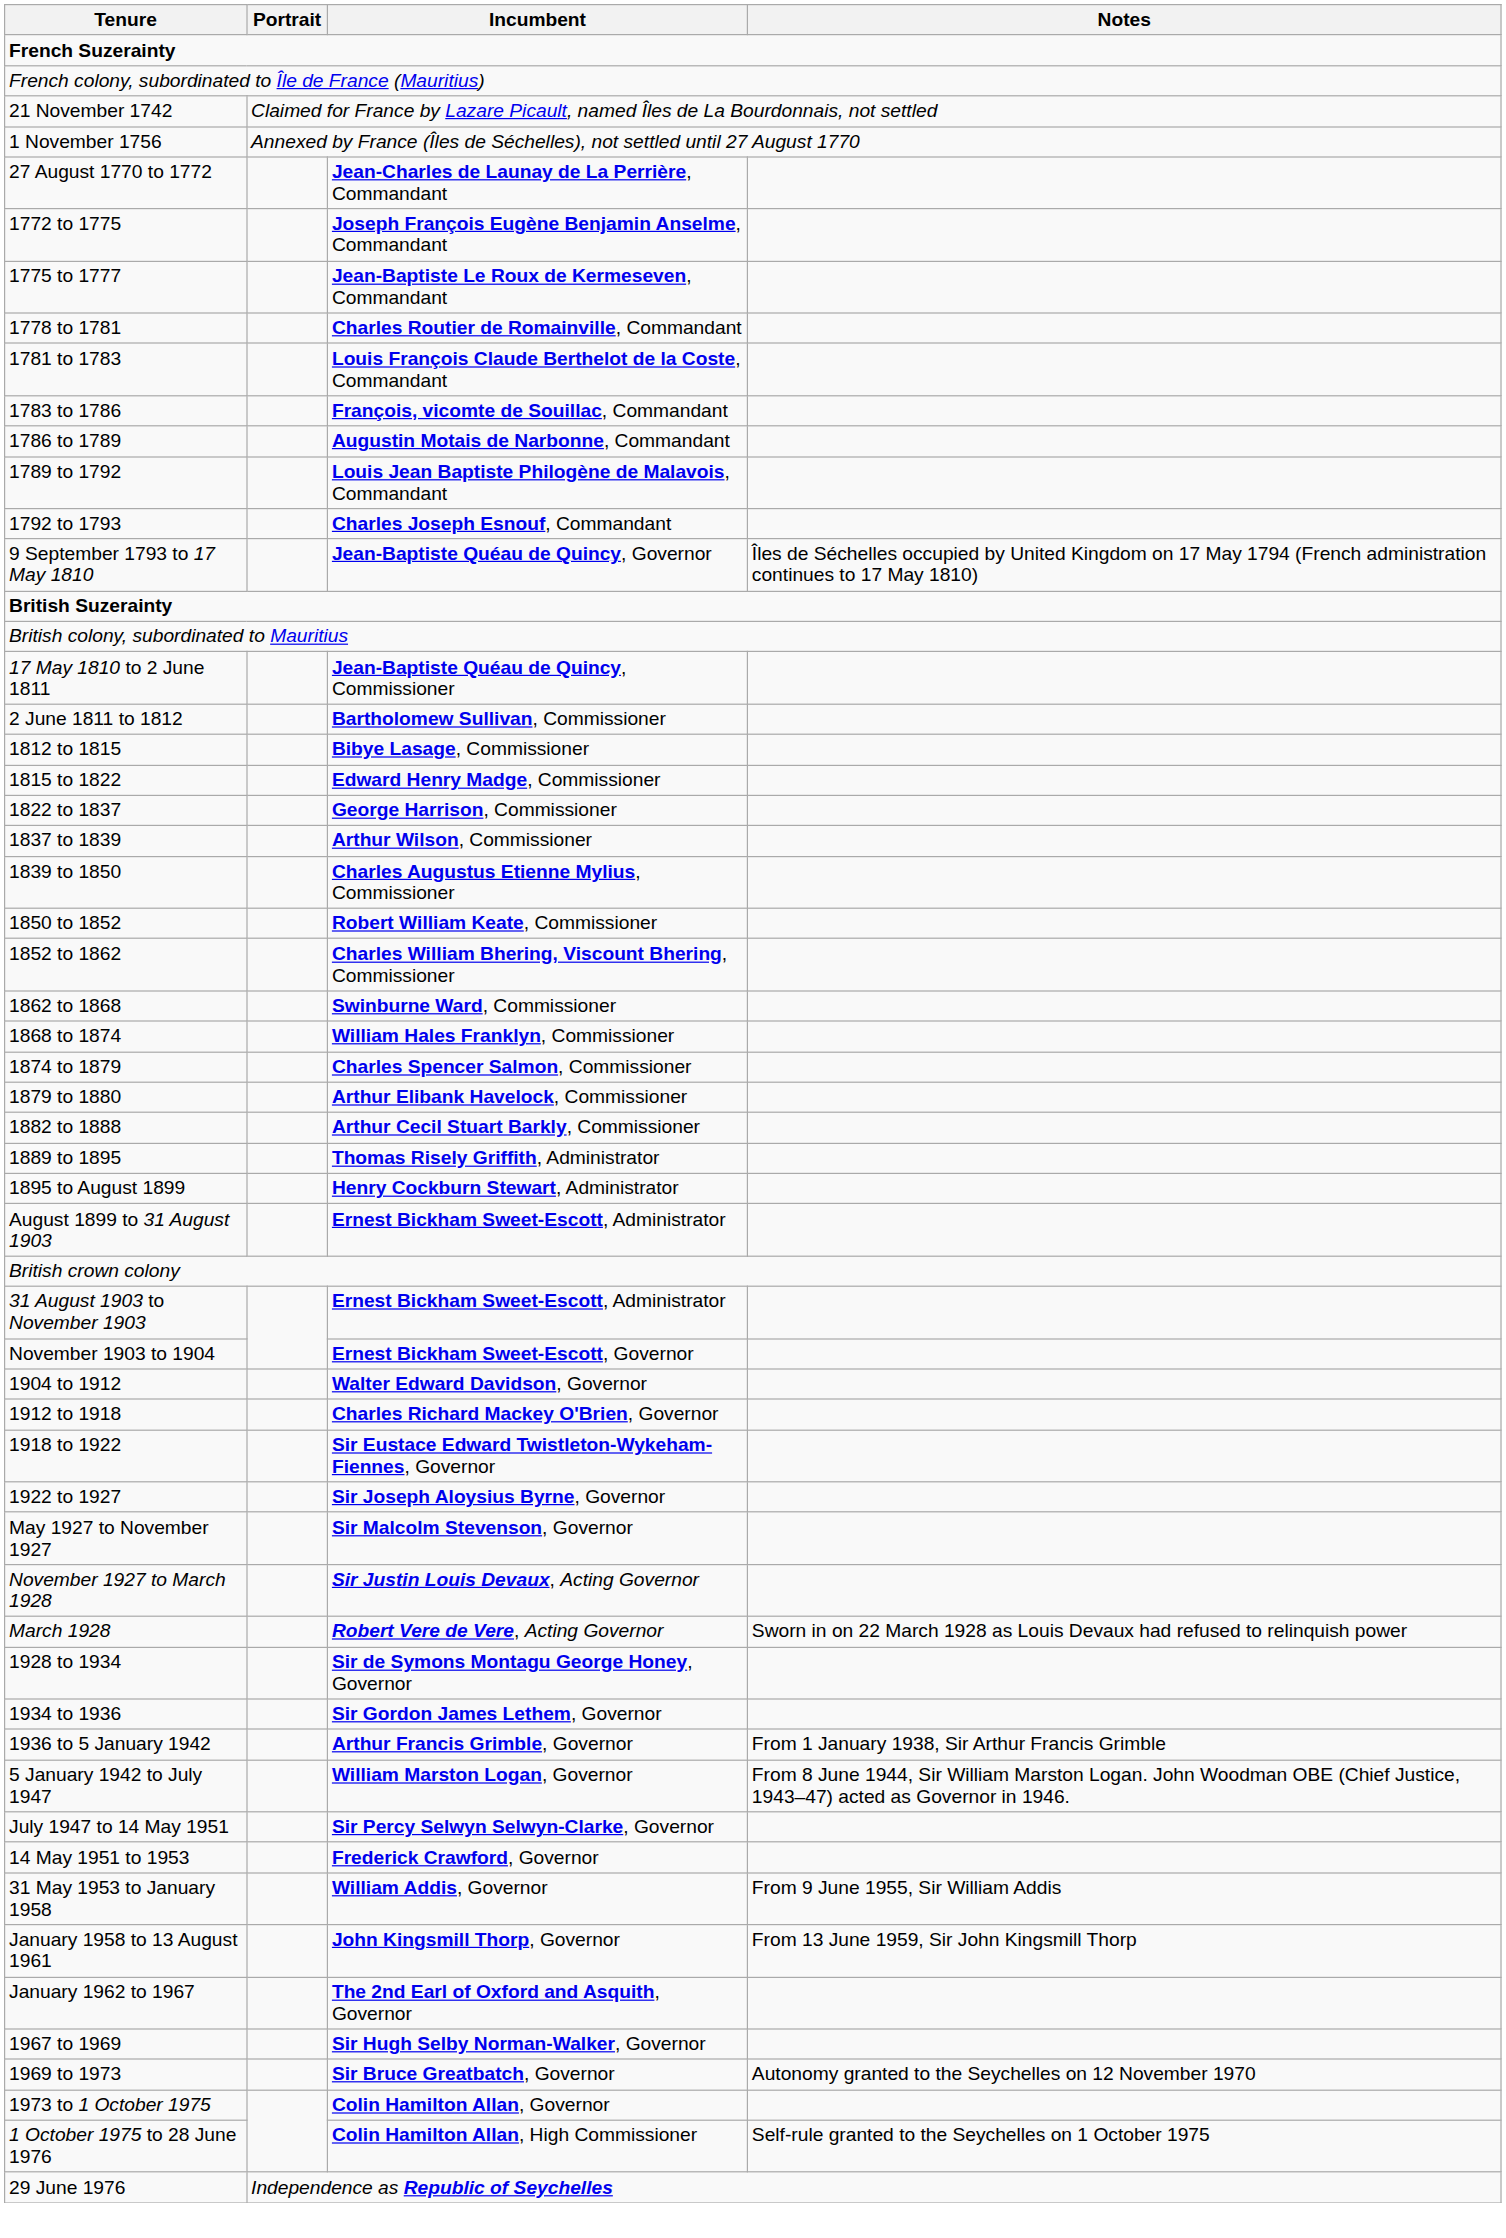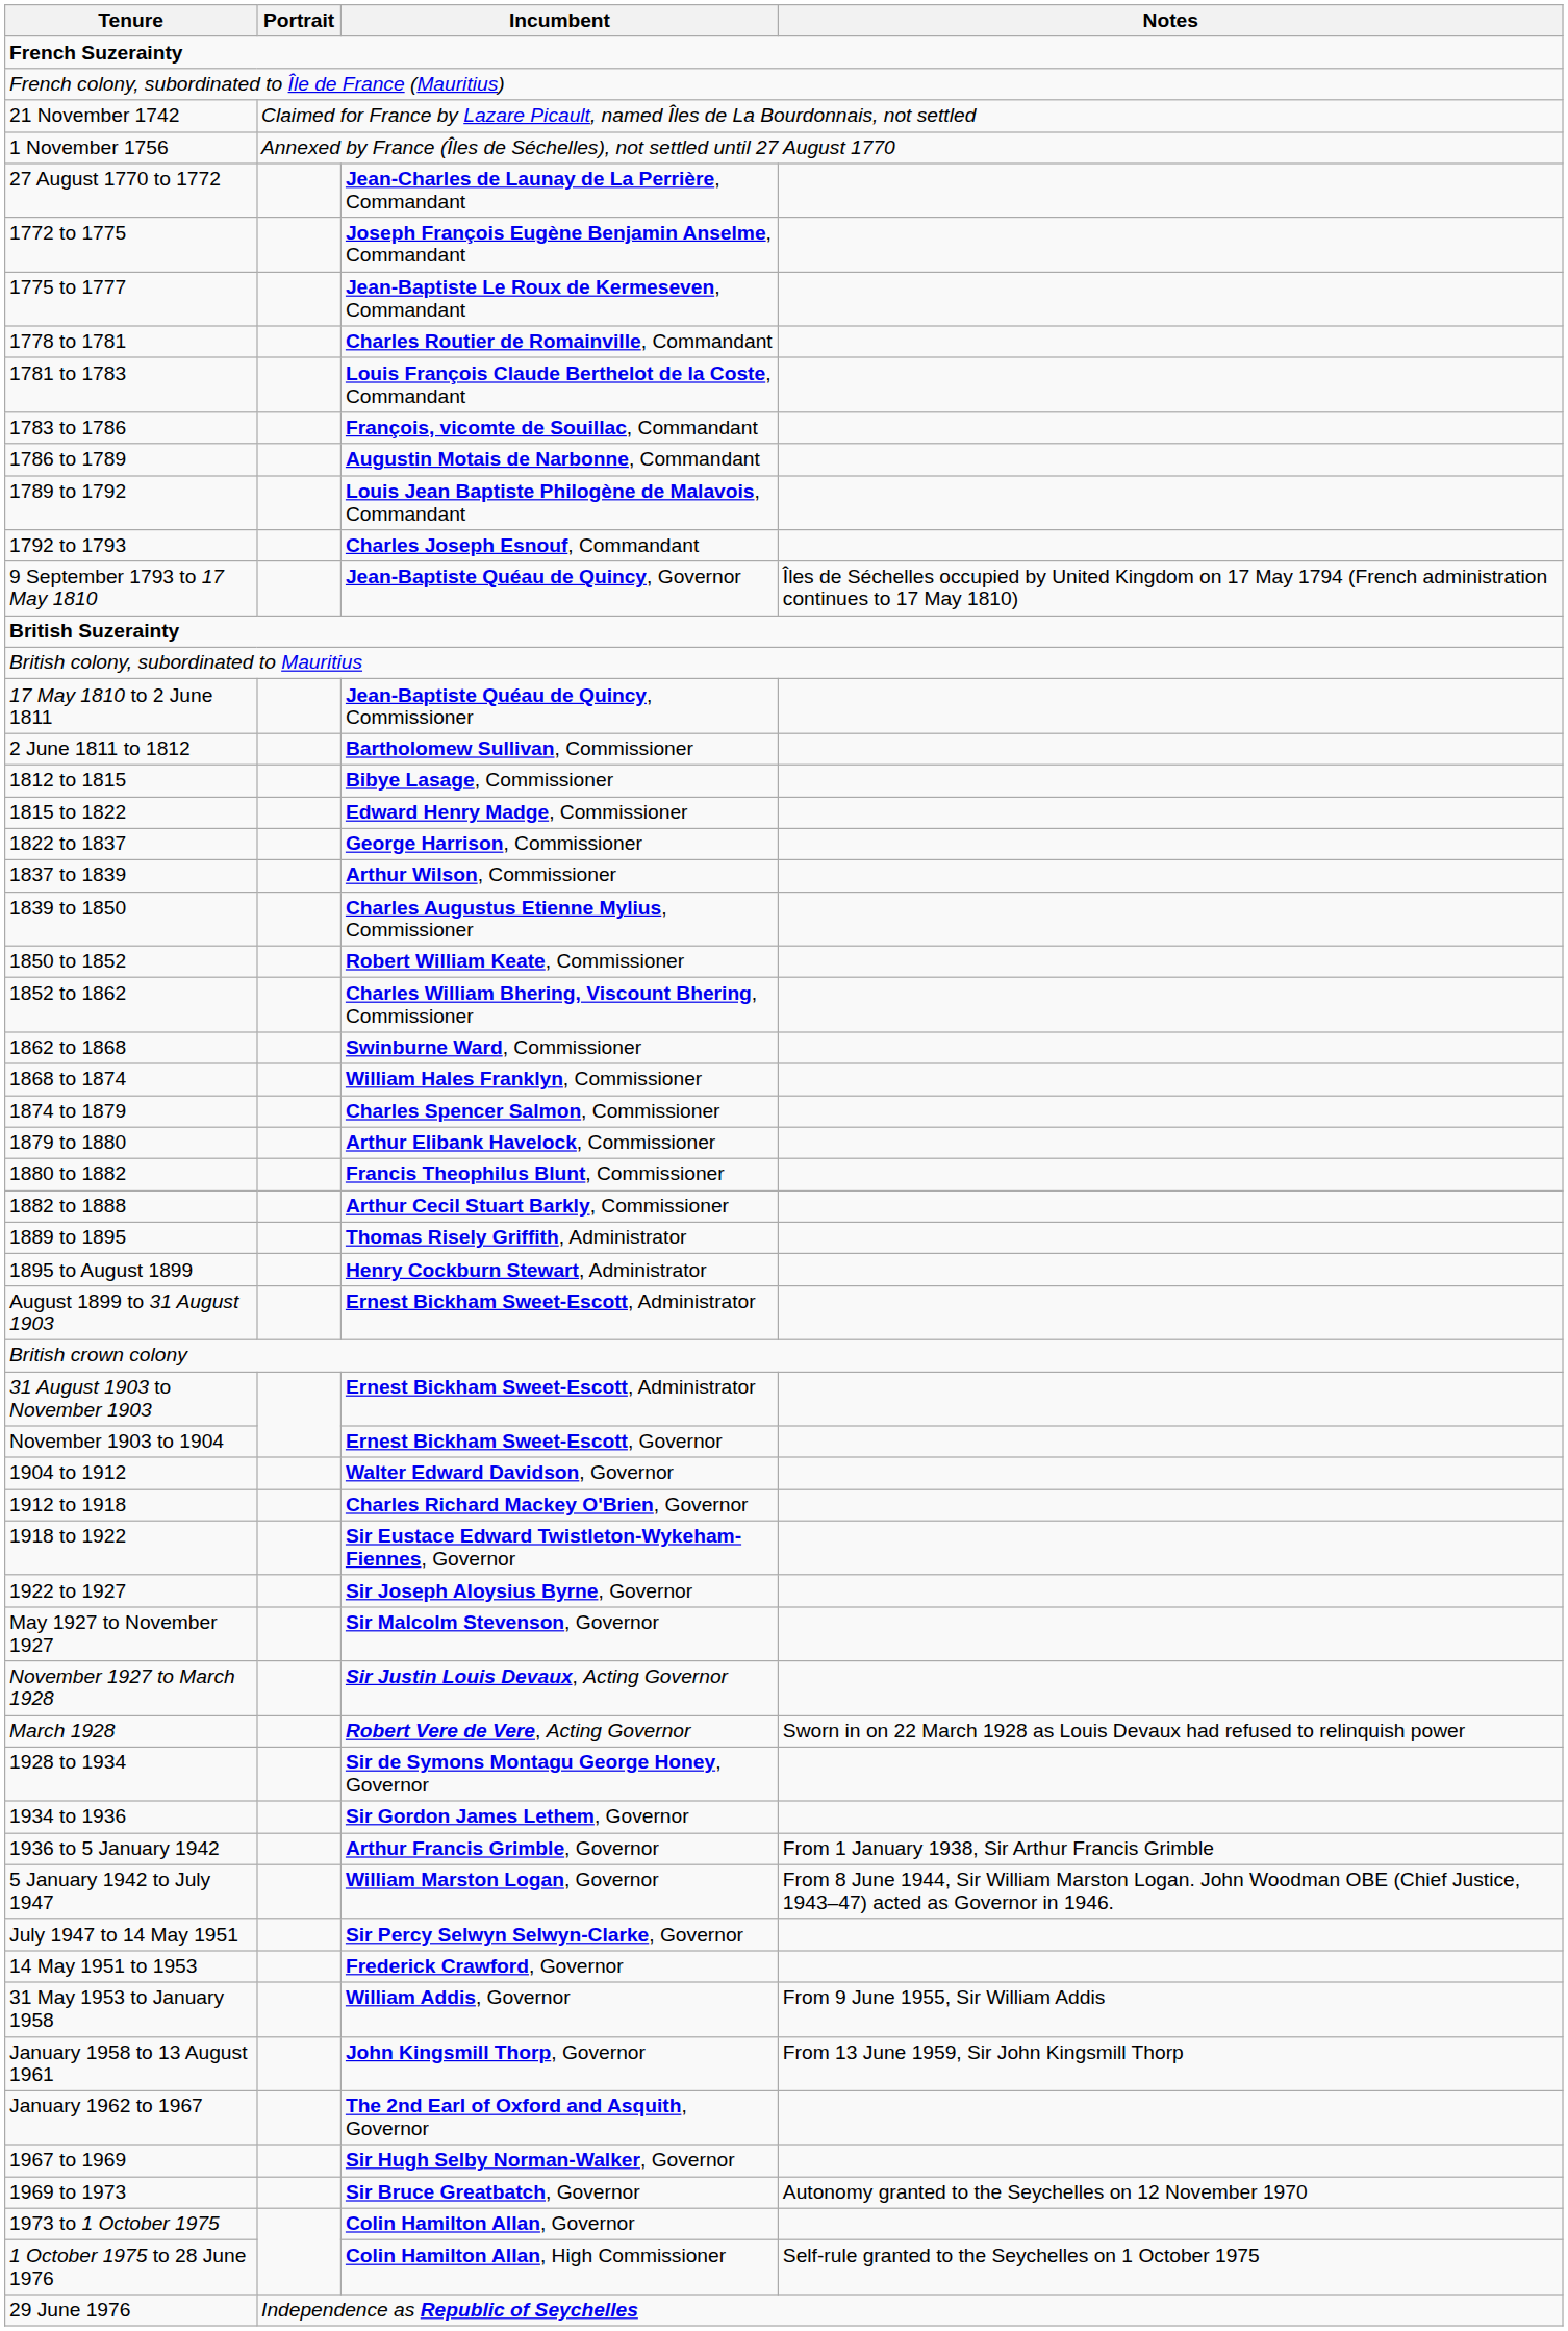+ row: 1880 to 1882 | Francis Theophilus Blunt, Commissioner
